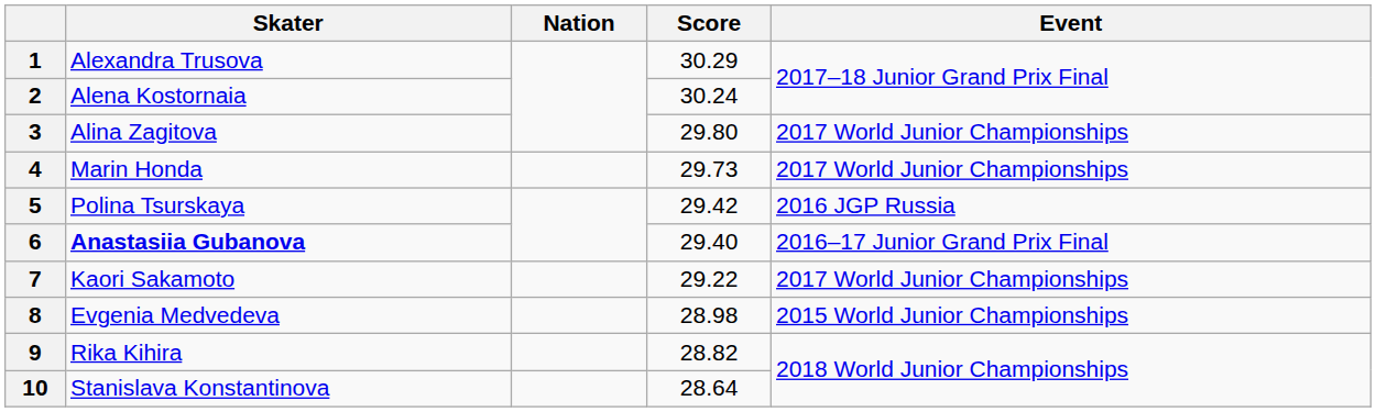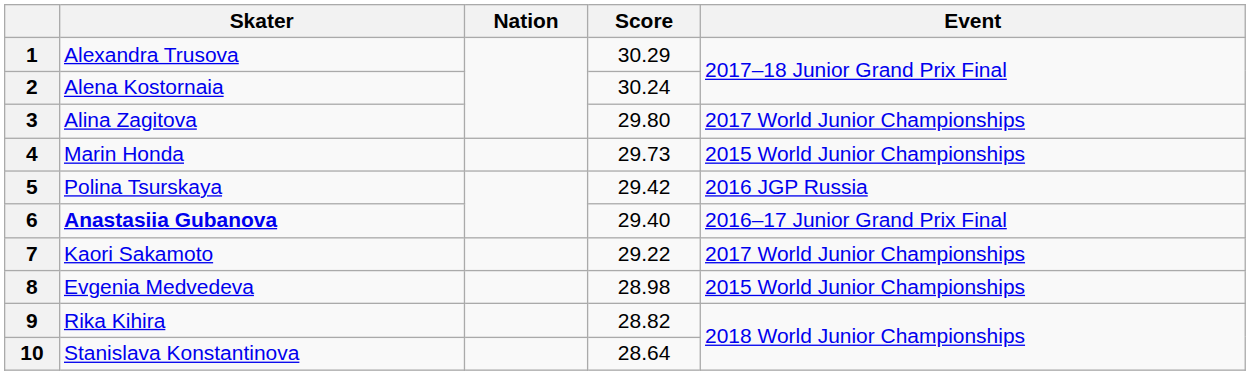4 | Event: 2017 World Junior Championships -> 2015 World Junior Championships
